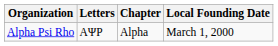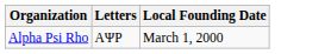- column: Chapter | Alpha
